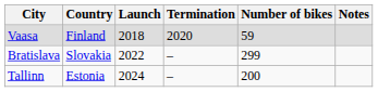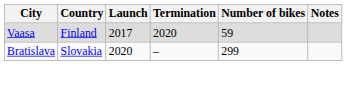Vaasa | Launch: 2018 -> 2017
Bratislava | Launch: 2022 -> 2020
- row: Tallinn | Estonia | 2024 | – | 200
